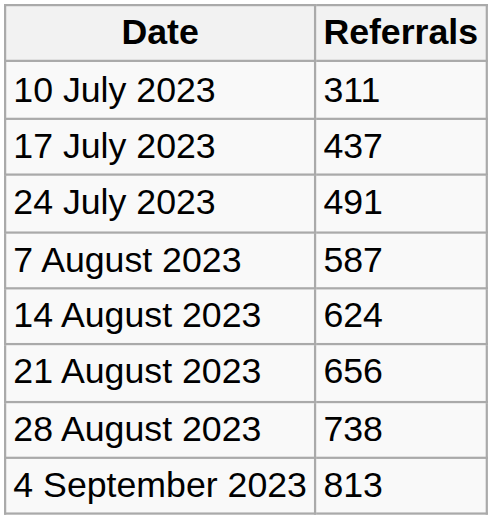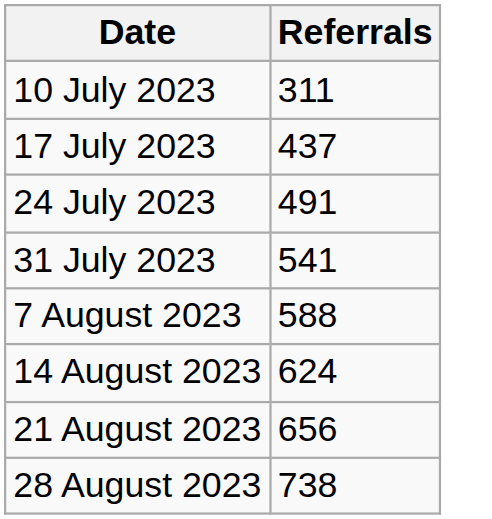+ row: 31 July 2023 | 541
7 August 2023 | Referrals: 587 -> 588
- row: 4 September 2023 | 813
